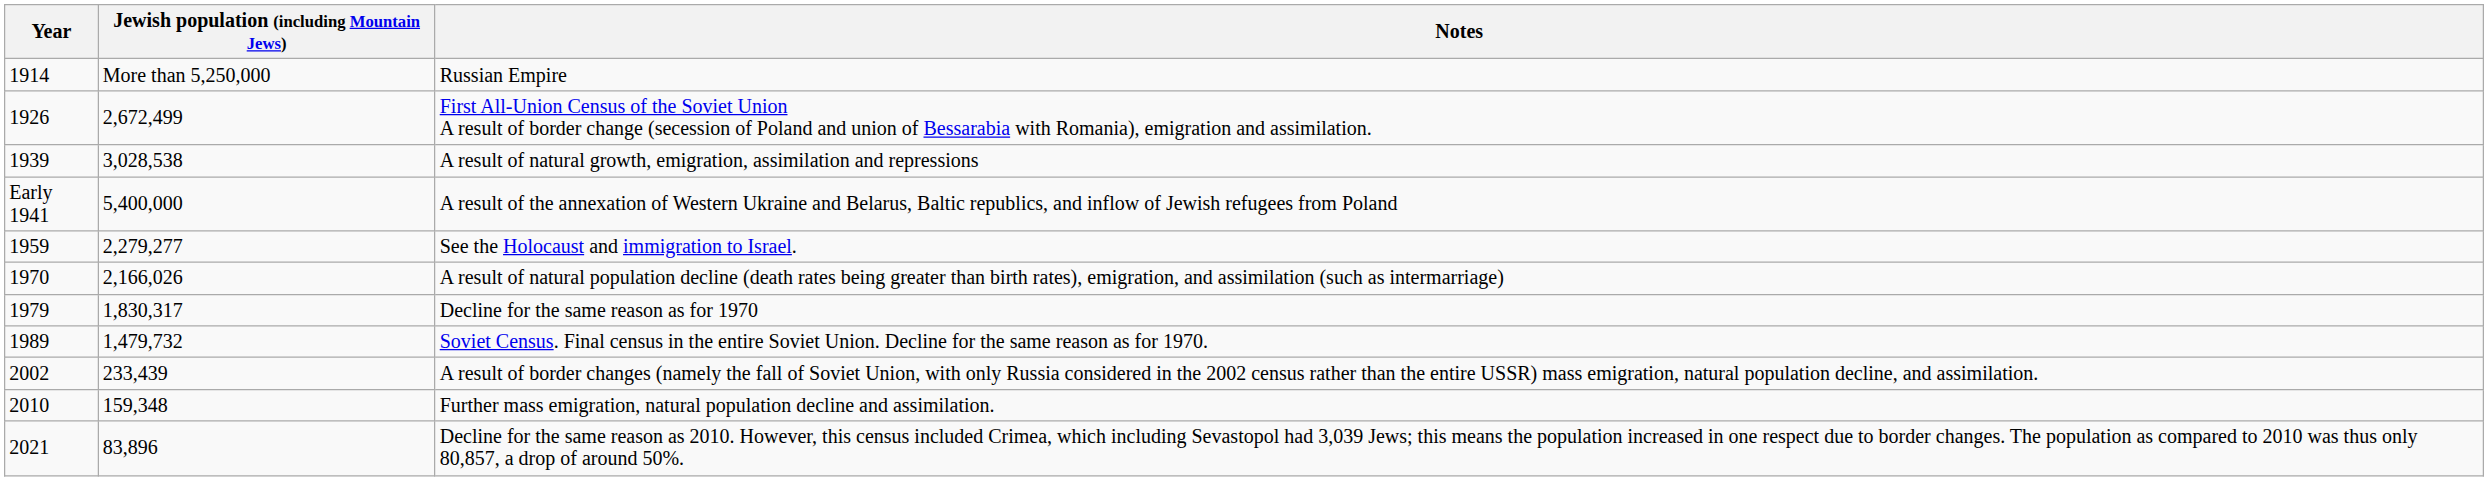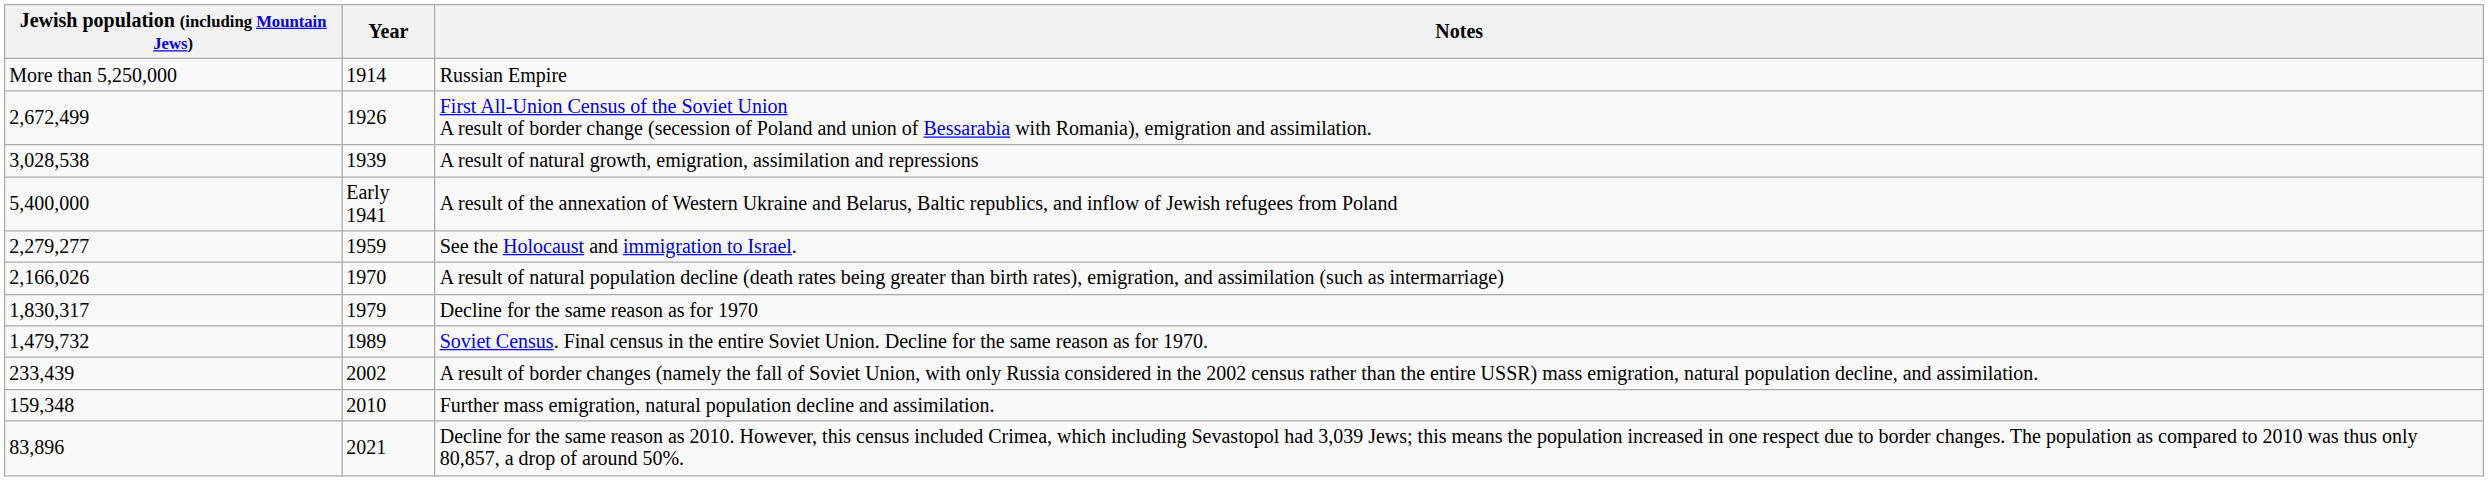columns swapped: Year <-> Jewish population (including Mountain Jews)
